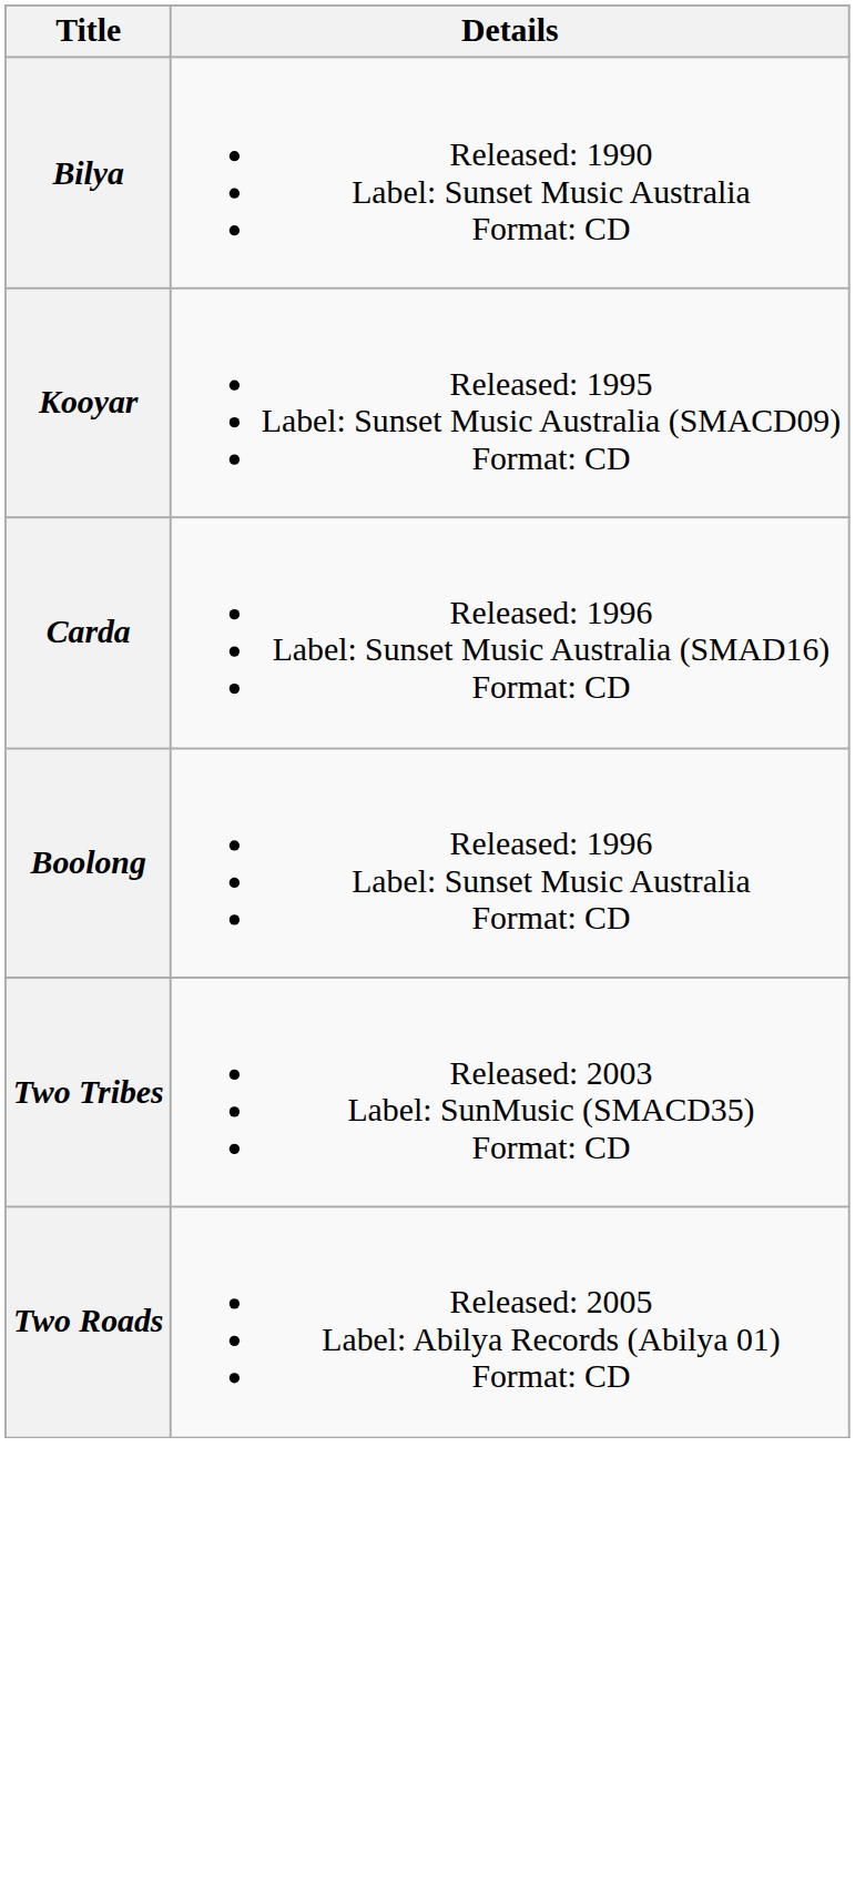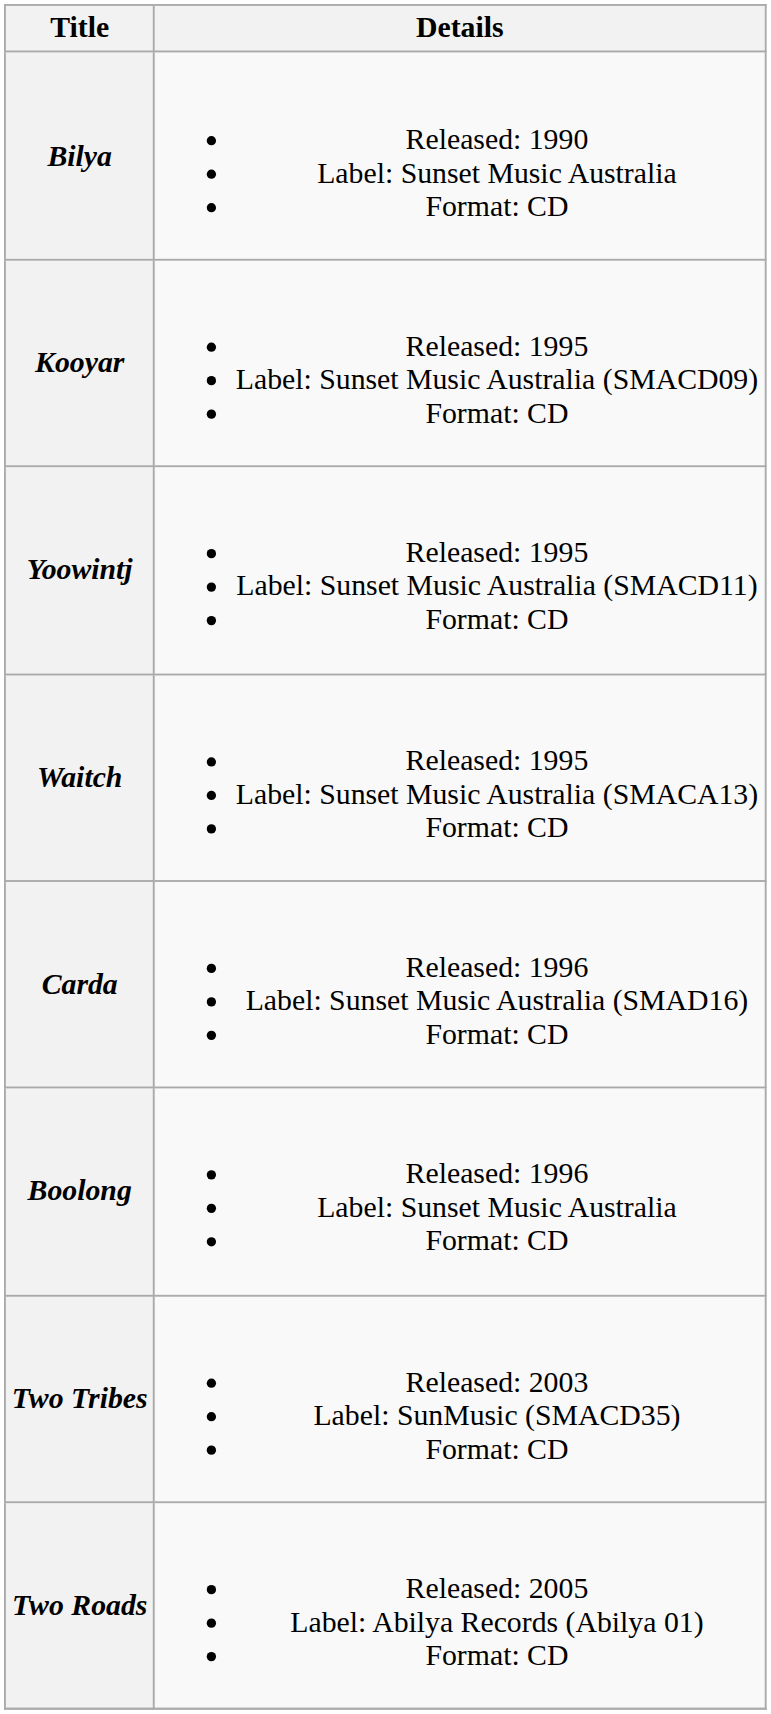+ row: Yoowintj | Released: 1995 Label: Sunset Music Australia (SMACD11) Format: CD
+ row: Waitch | Released: 1995 Label: Sunset Music Australia (SMACA13) Format: CD
